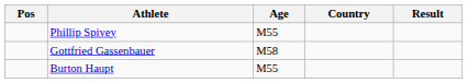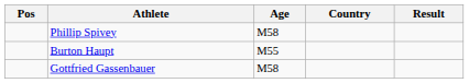Phillip Spivey | Age: M55 -> M58
rows swapped: Burton Haupt <-> Gottfried Gassenbauer
